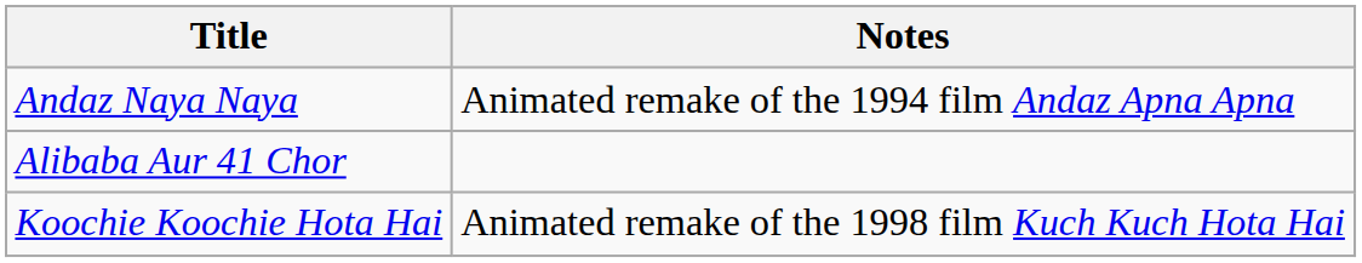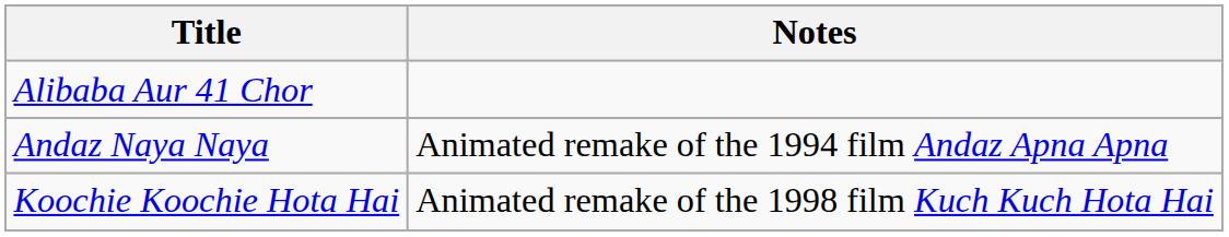rows swapped: Alibaba Aur 41 Chor <-> Andaz Naya Naya
